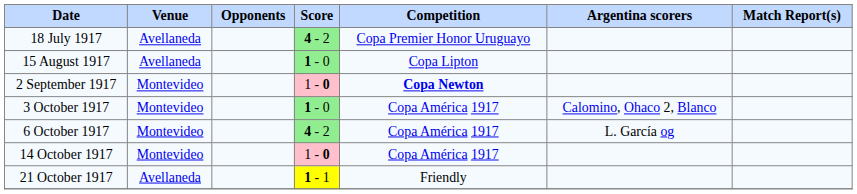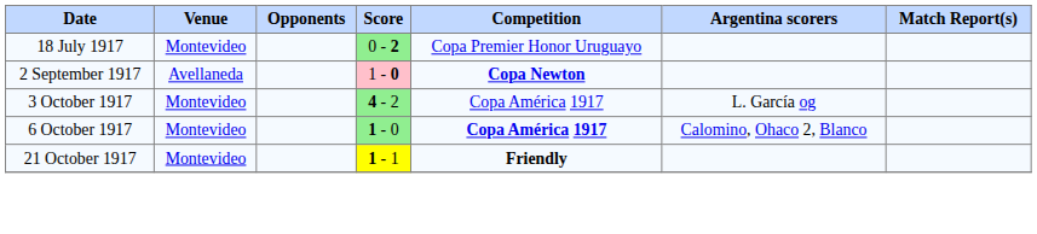18 July 1917 | Venue: Avellaneda -> Montevideo
18 July 1917 | Score: 4 - 2 -> 0 - 2
- row: 15 August 1917 | Avellaneda | 1 - 0 | Copa Lipton
2 September 1917 | Venue: Montevideo -> Avellaneda
3 October 1917 | Score: 1 - 0 -> 4 - 2
3 October 1917 | Argentina scorers: Calomino, Ohaco 2, Blanco -> L. García og
6 October 1917 | Score: 4 - 2 -> 1 - 0
6 October 1917 | Competition: normal -> bold
6 October 1917 | Argentina scorers: L. García og -> Calomino, Ohaco 2, Blanco
- row: 14 October 1917 | Montevideo | 1 - 0 | Copa América 1917
21 October 1917 | Venue: Avellaneda -> Montevideo
21 October 1917 | Competition: normal -> bold
